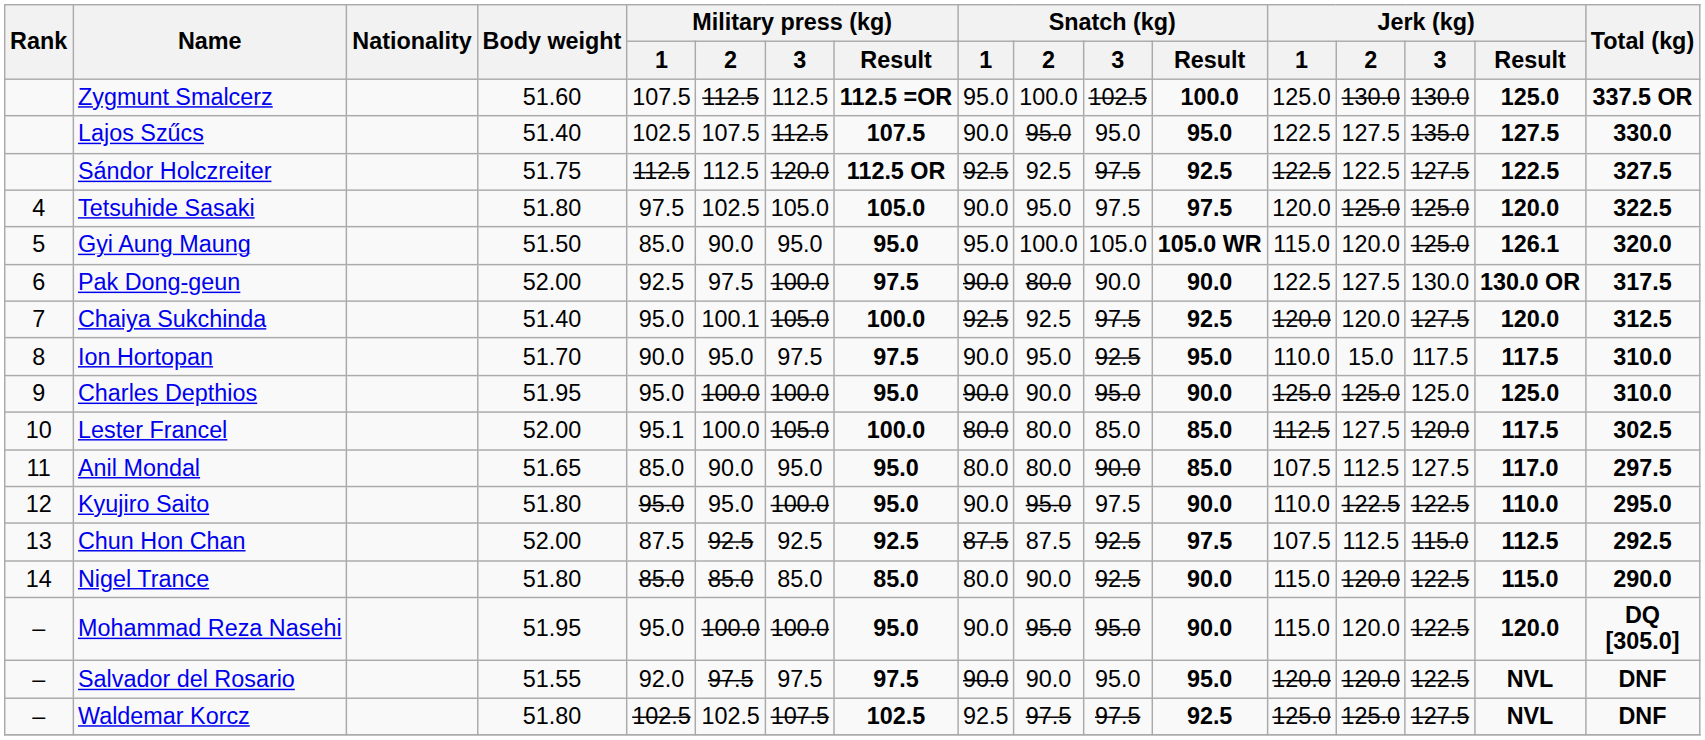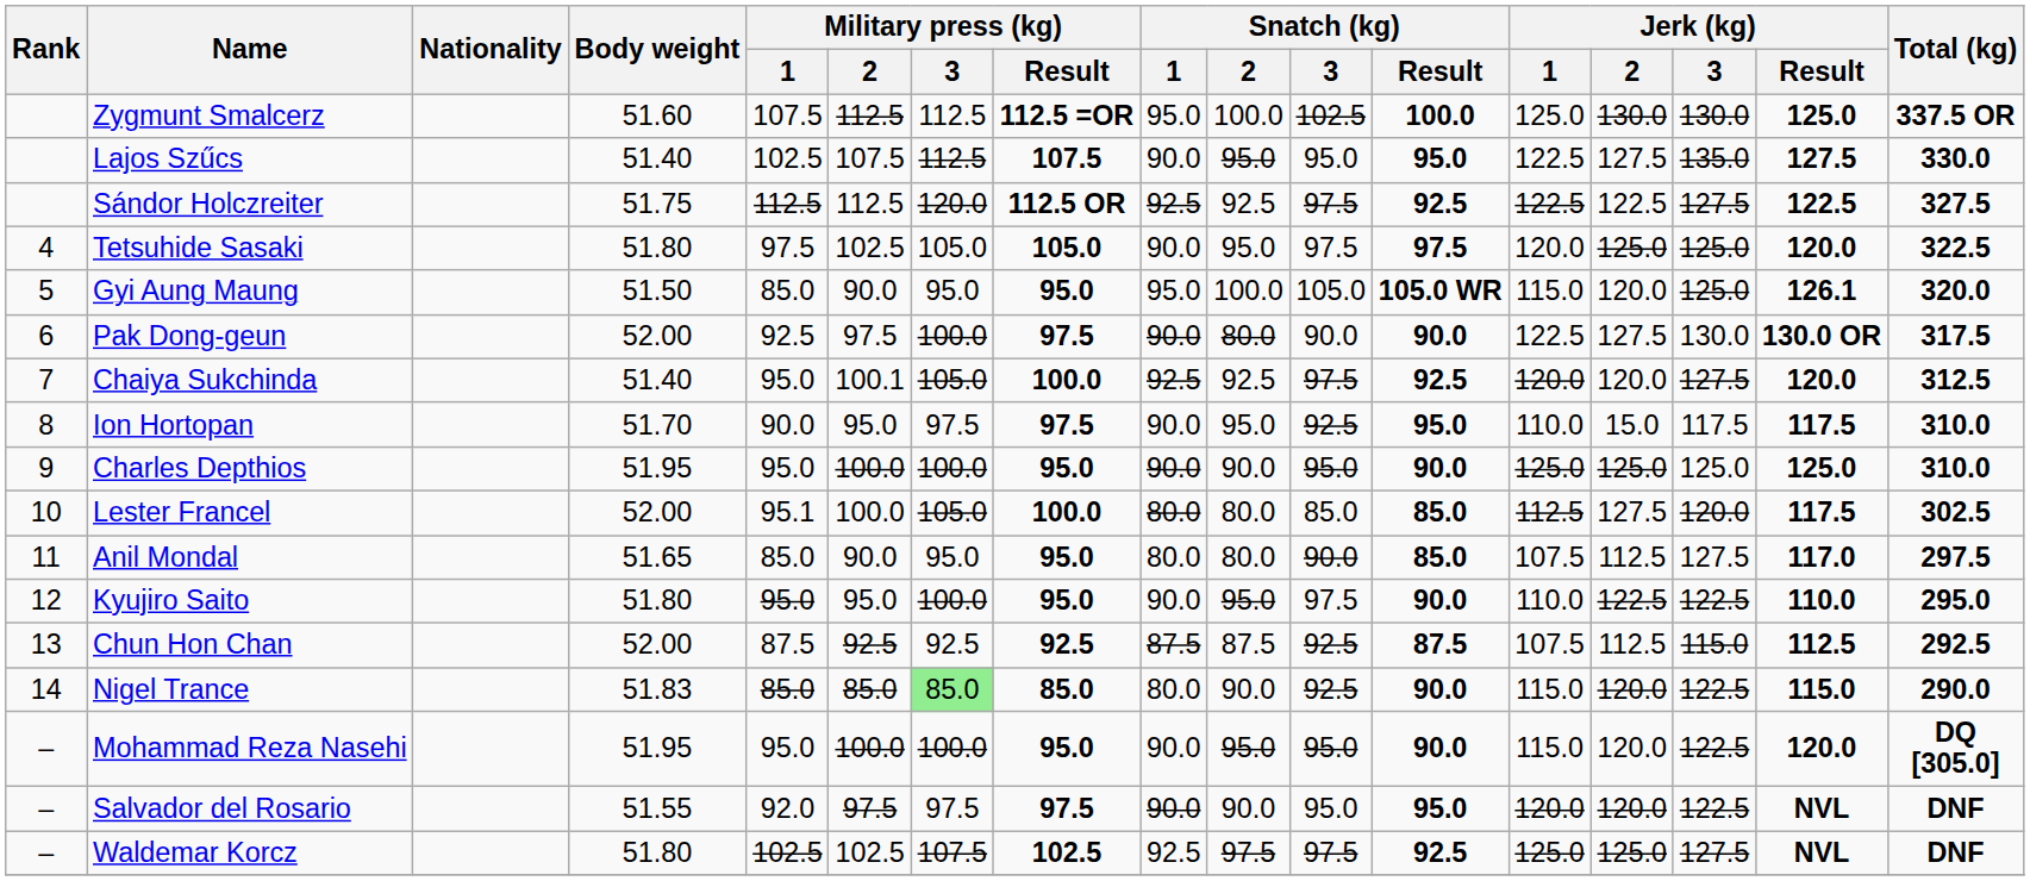Chun Hon Chan | Snatch (kg) / Result: 97.5 -> 87.5
Nigel Trance | Body weight: 51.80 -> 51.83
Nigel Trance | Military press (kg) / 3: no background -> lightgreen background
